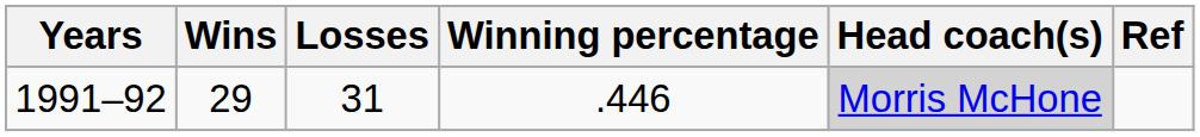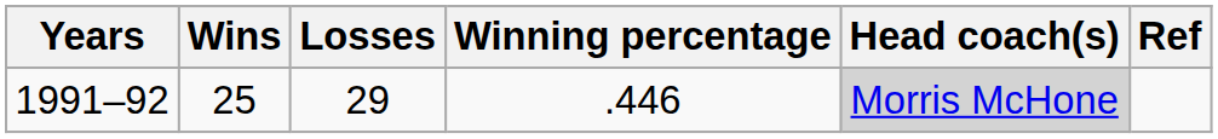1991–92 | Wins: 29 -> 25
1991–92 | Losses: 31 -> 29
